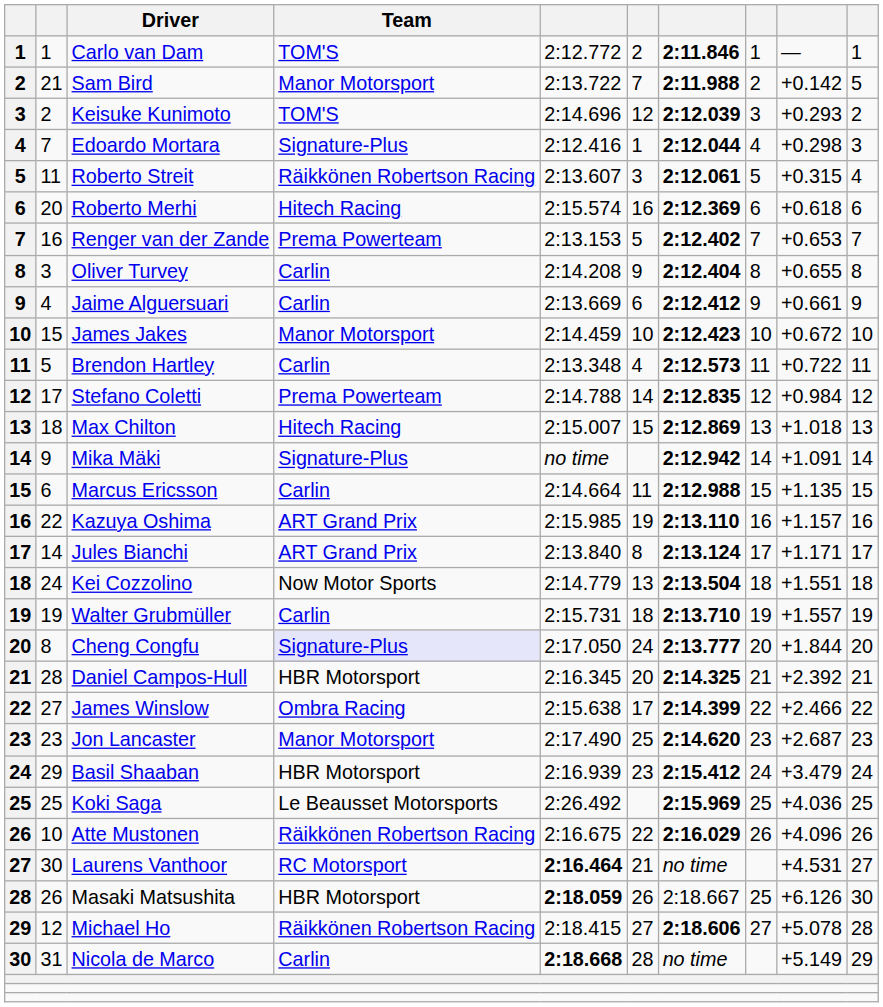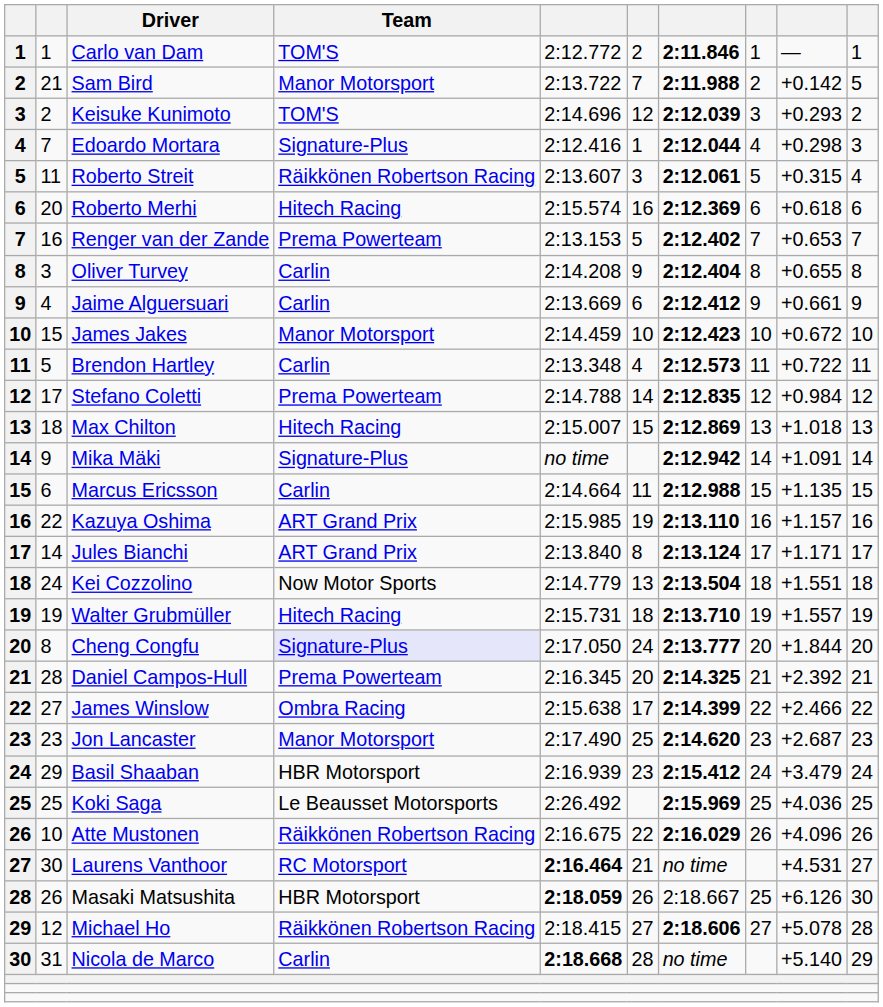Walter Grubmüller | Team: Carlin -> Hitech Racing
Daniel Campos-Hull | Team: HBR Motorsport -> Prema Powerteam
Nicola de Marco | column 9: +5.149 -> +5.140
